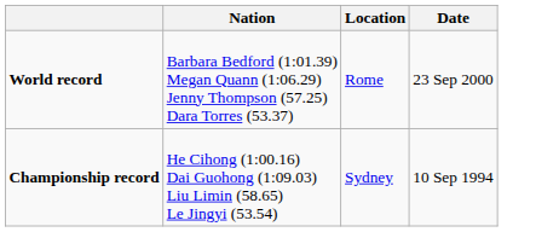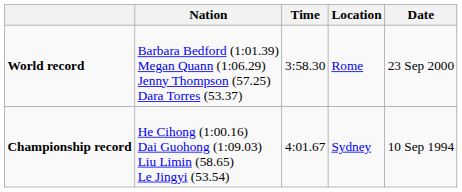+ column: Time | 3:58.30 | 4:01.67
